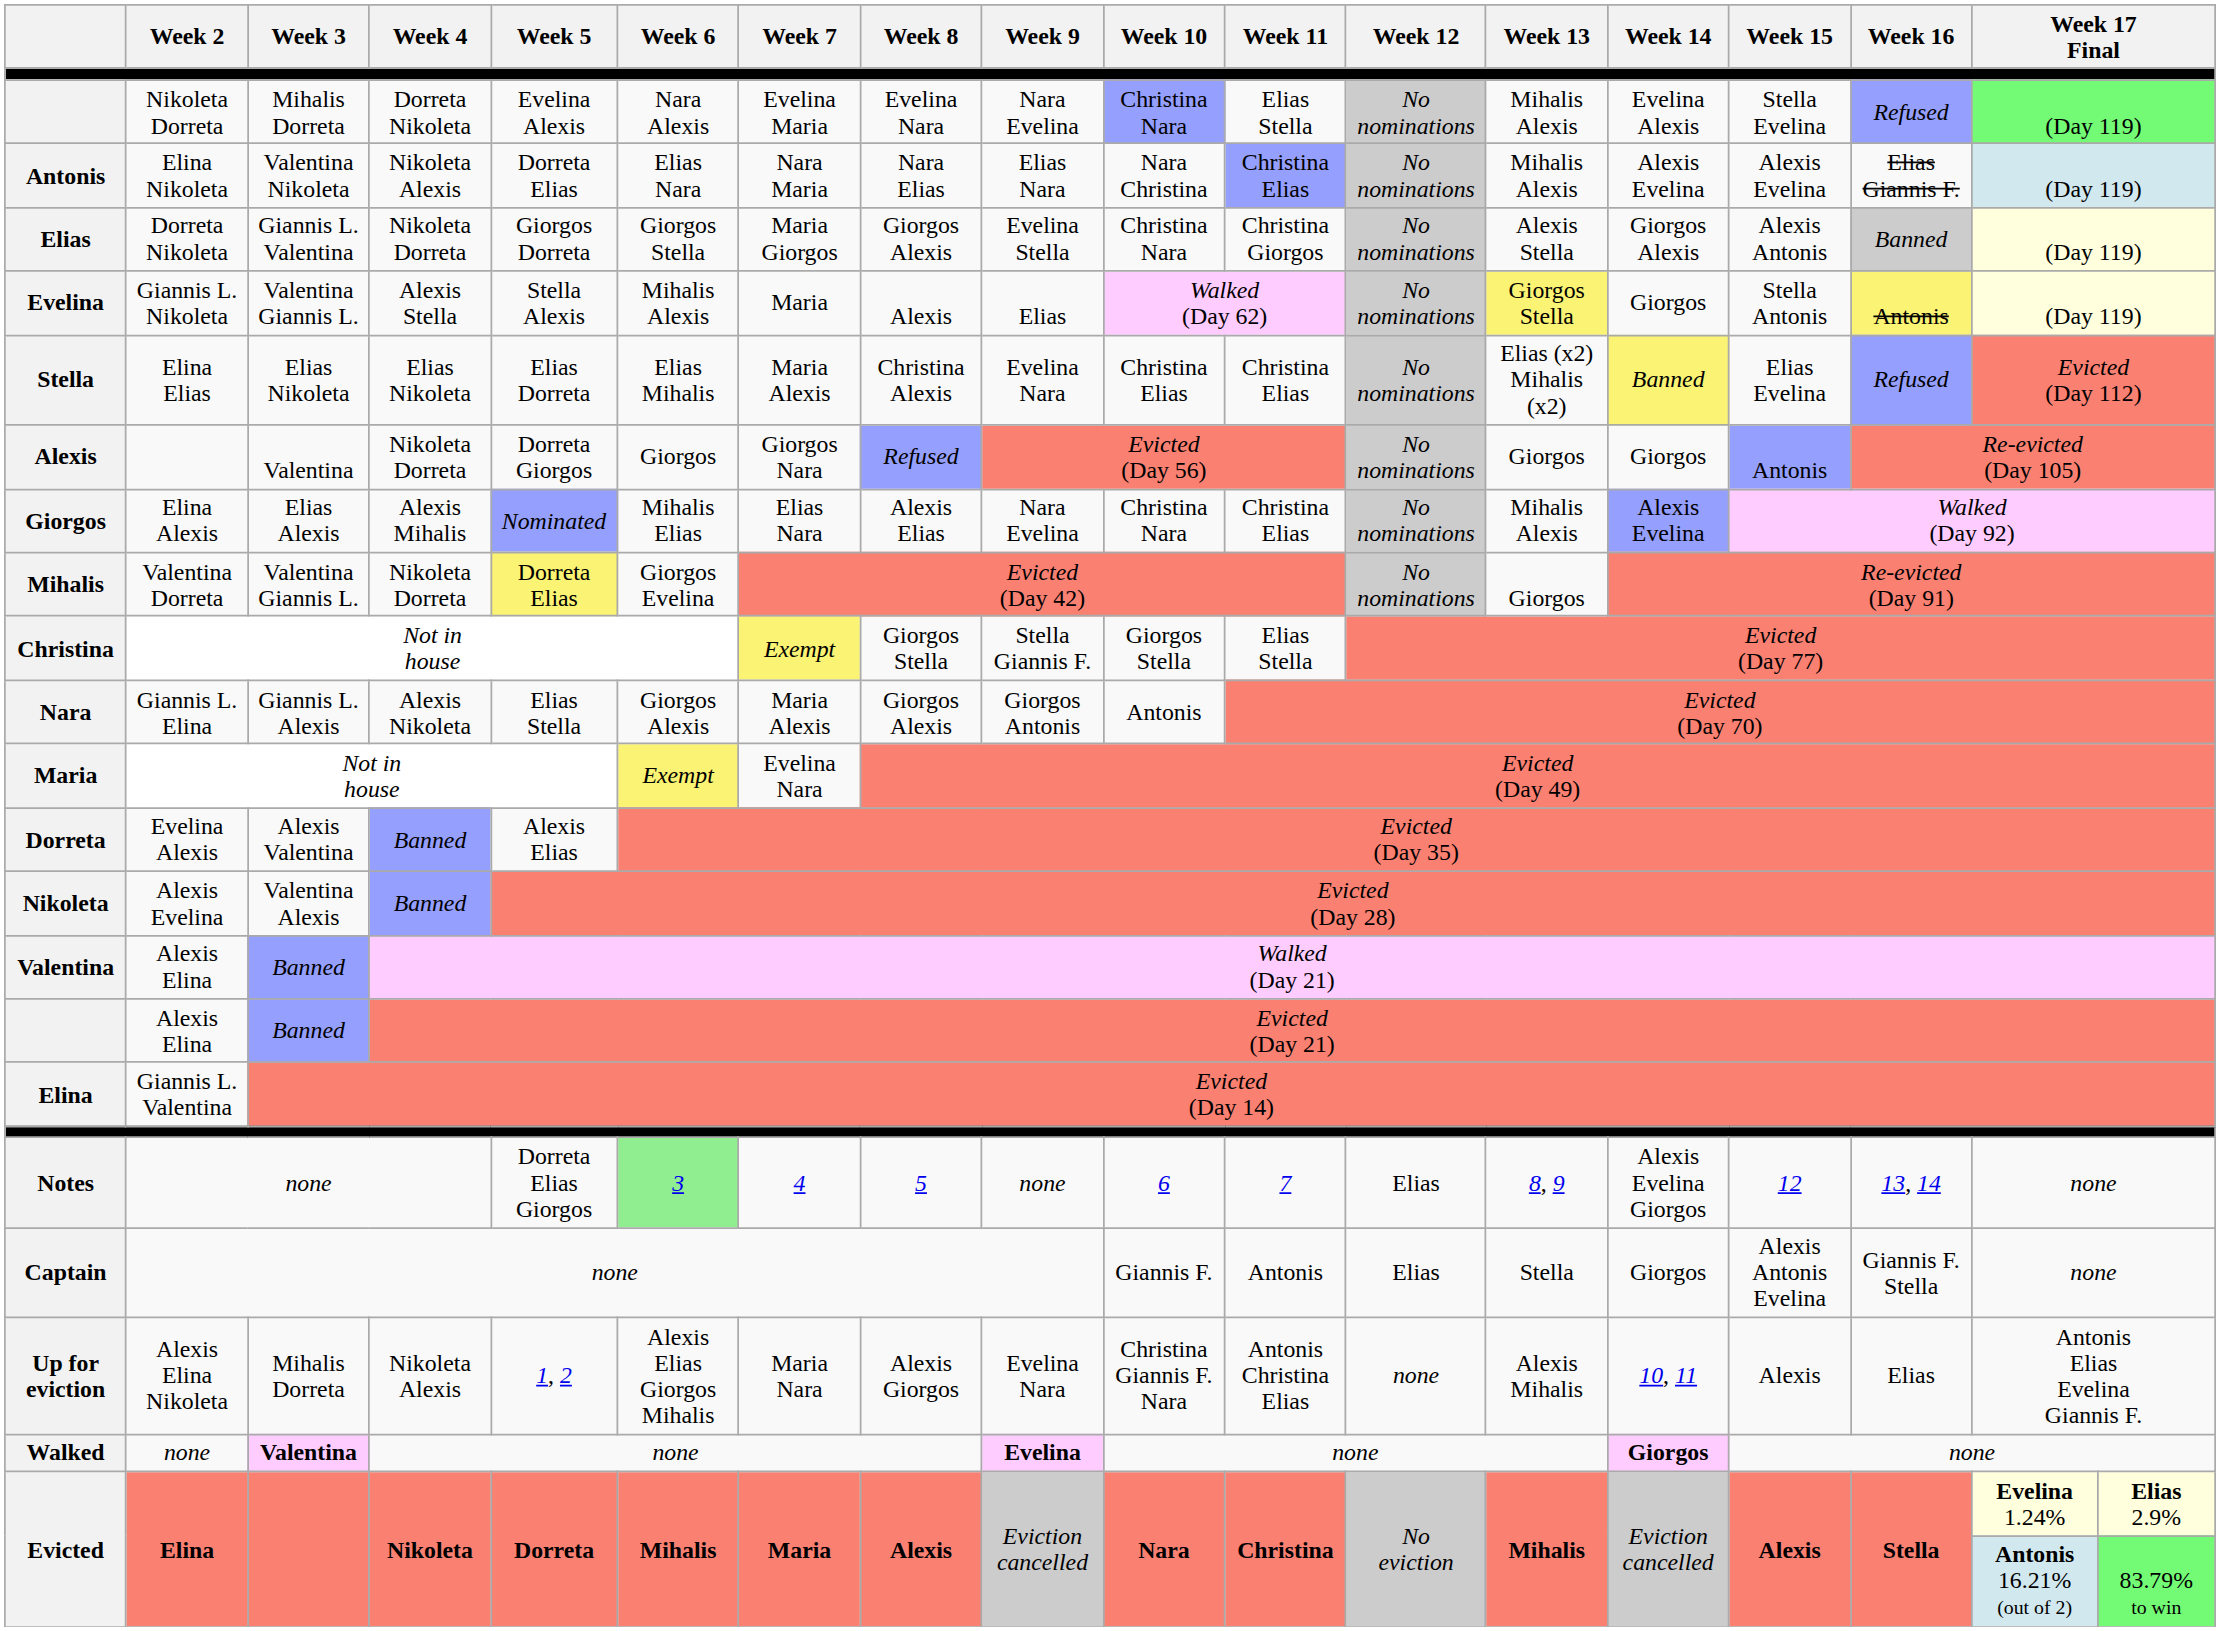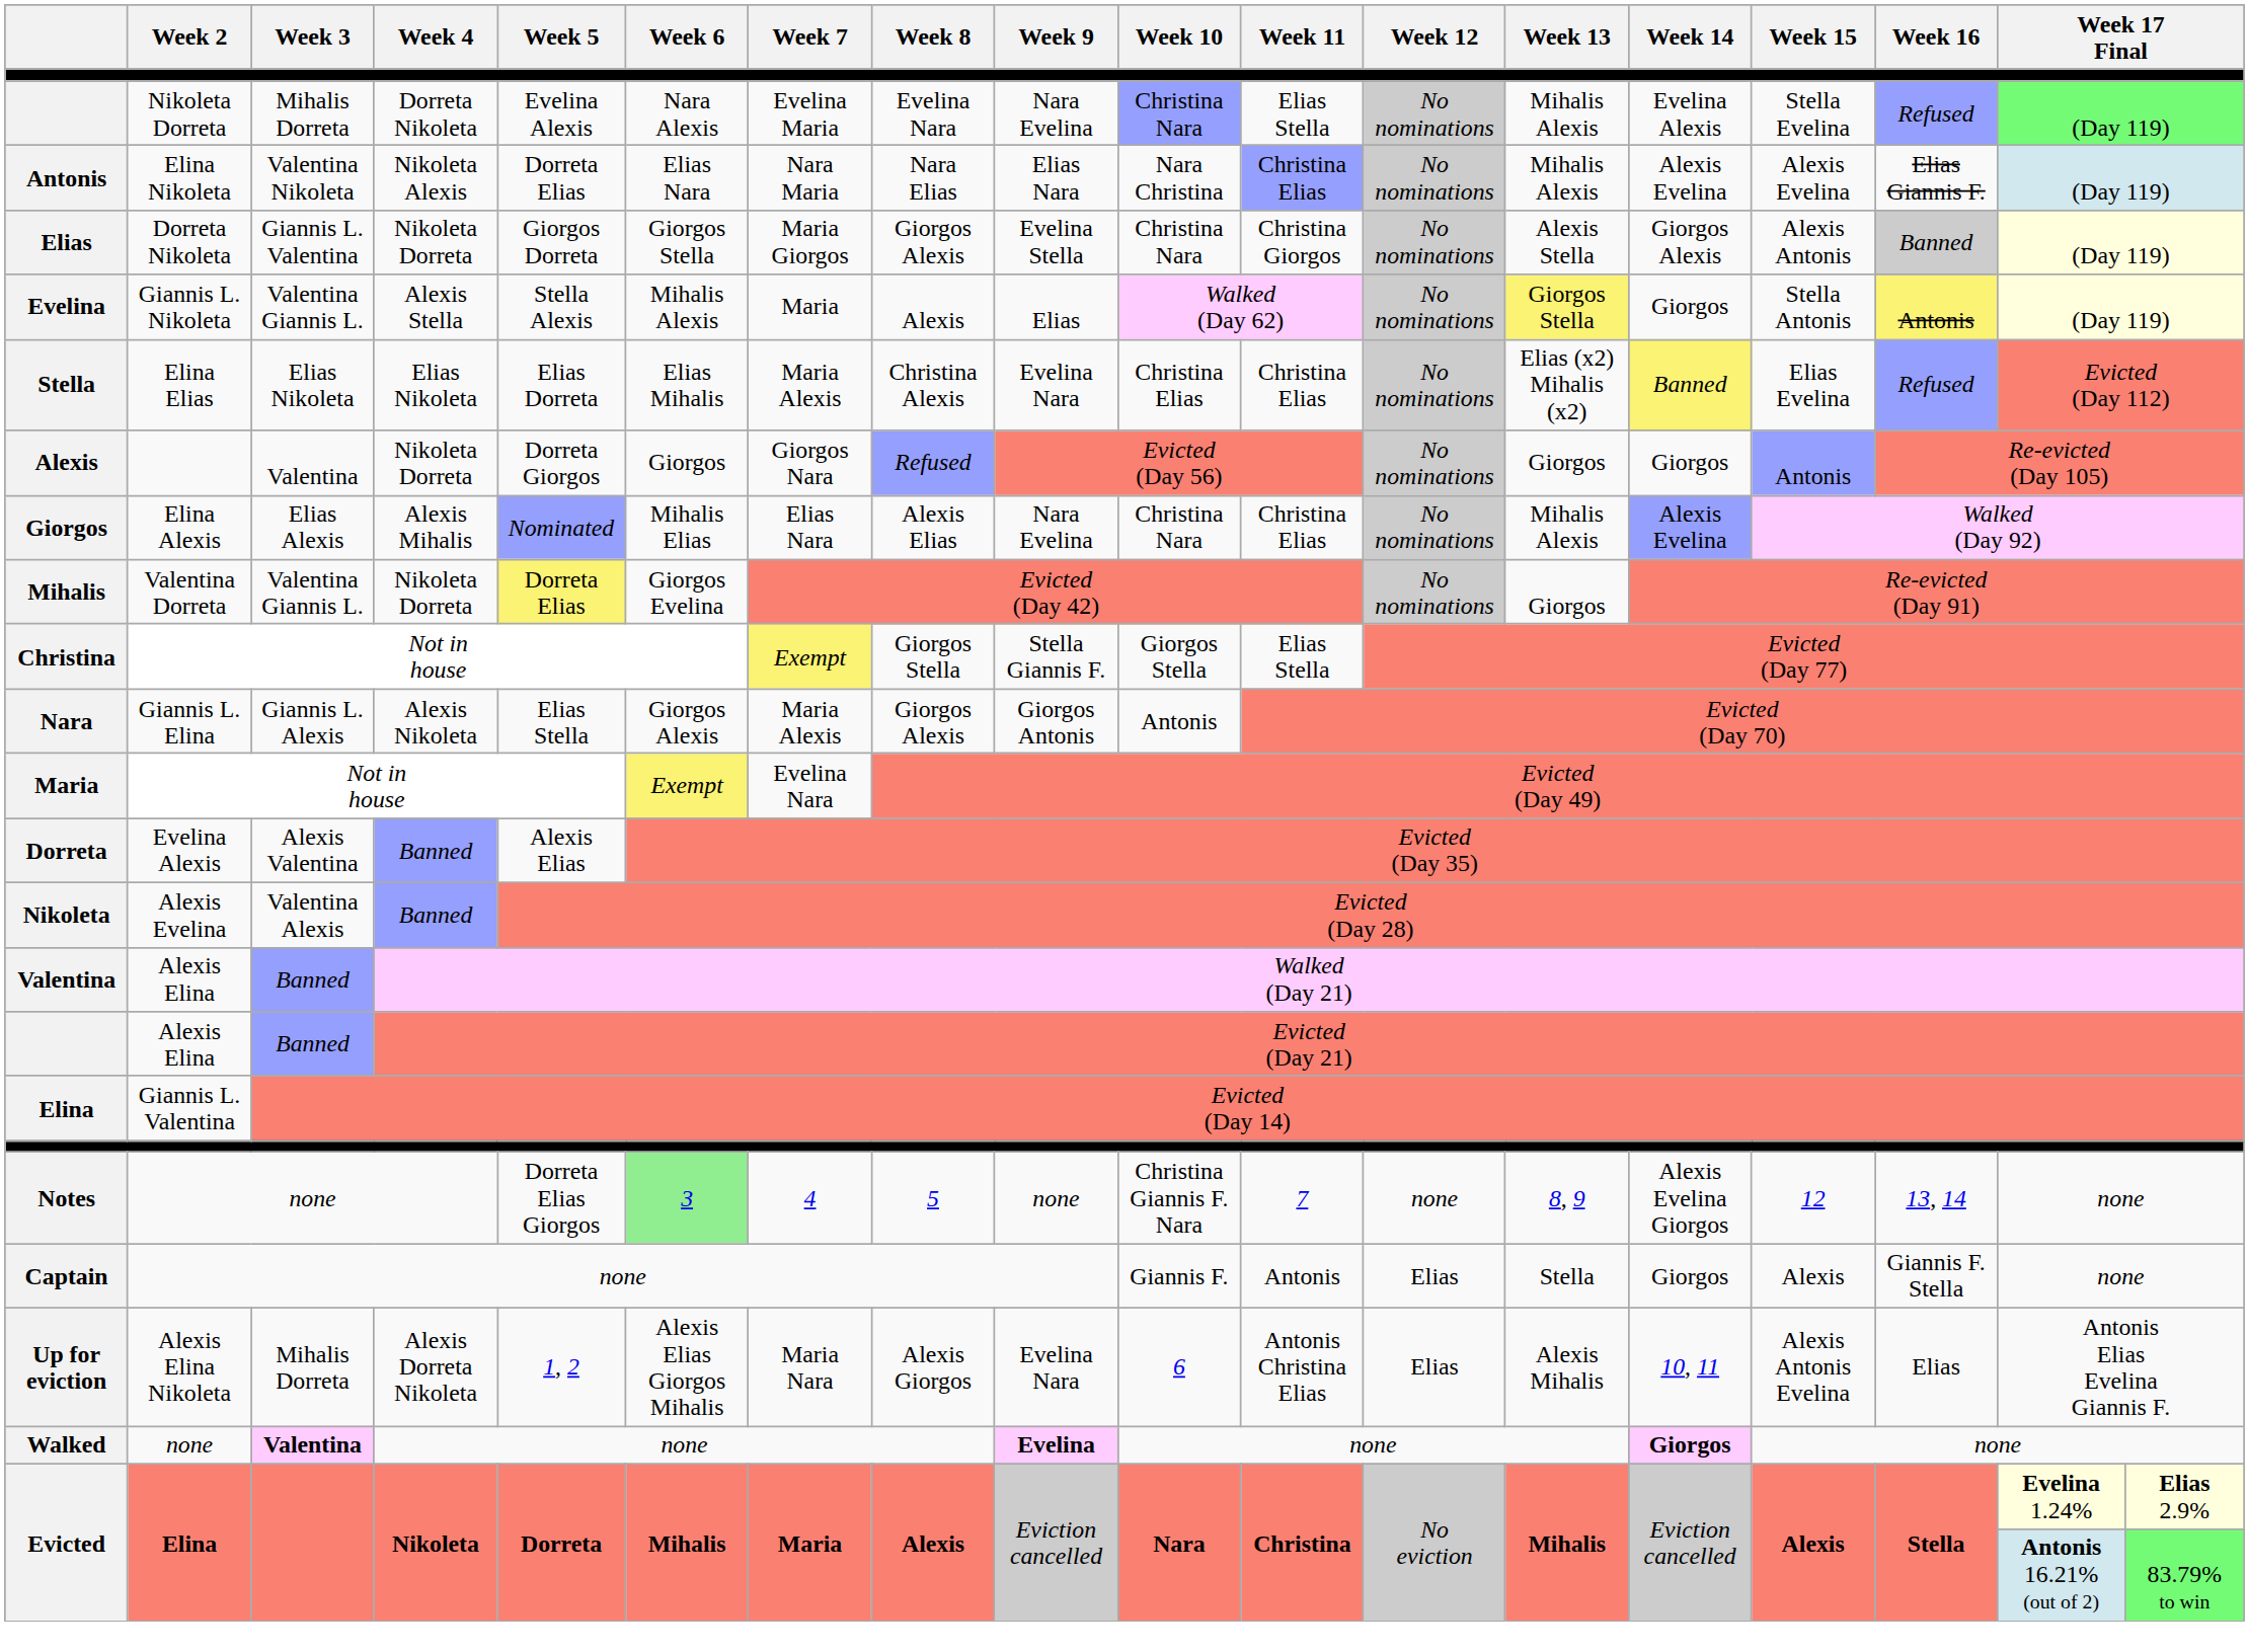Notes | Week 10: 6 -> Christina Giannis F. Nara
Notes | Week 12: Elias -> none
Captain | Week 15: Alexis Antonis Evelina -> Alexis
Up for eviction | Week 4: Nikoleta Alexis -> Alexis Dorreta Nikoleta
Up for eviction | Week 10: Christina Giannis F. Nara -> 6
Up for eviction | Week 12: none -> Elias
Up for eviction | Week 15: Alexis -> Alexis Antonis Evelina
